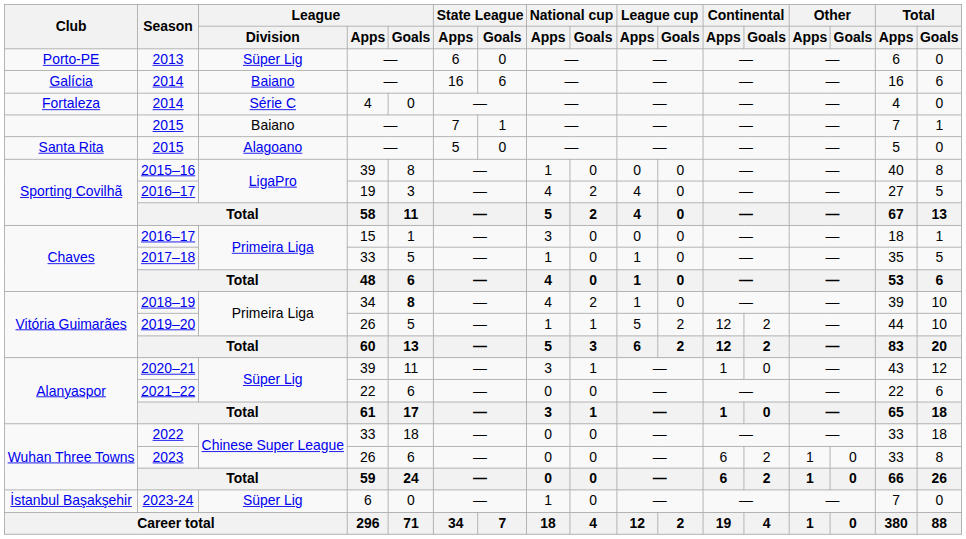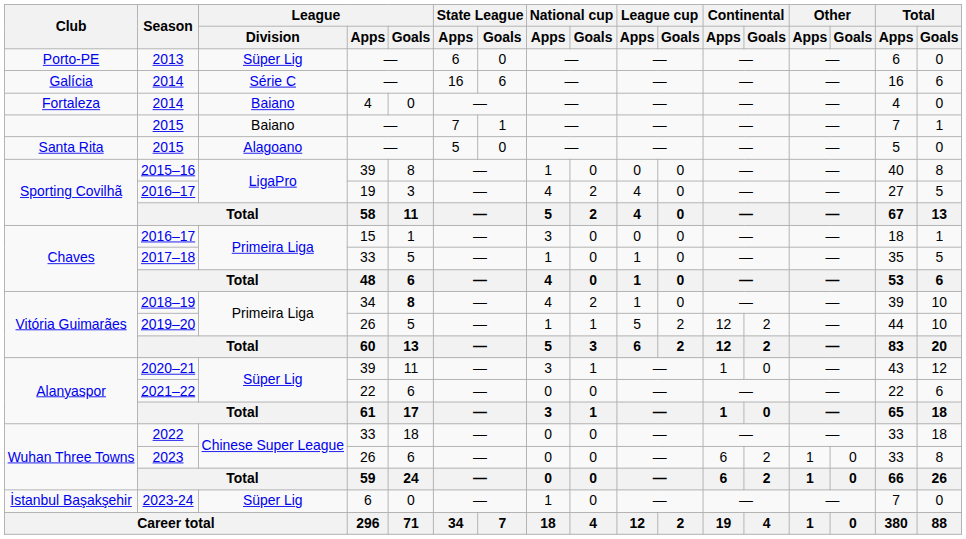Galícia / 2014 | League / Division: Baiano -> Série C
Fortaleza / 2014 | League / Division: Série C -> Baiano
